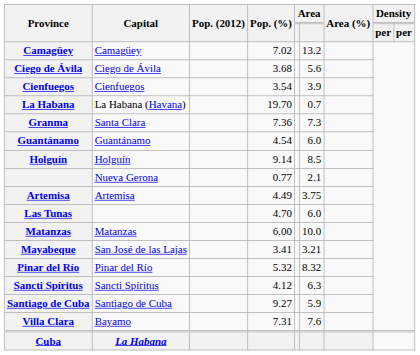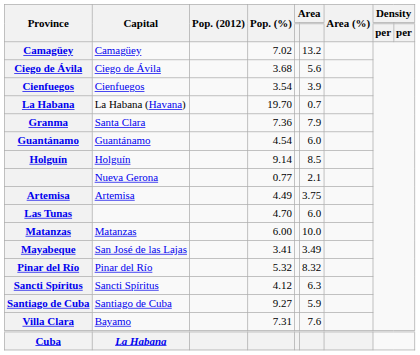Granma | column 6: 7.3 -> 7.9
Mayabeque | column 6: 3.21 -> 3.49
